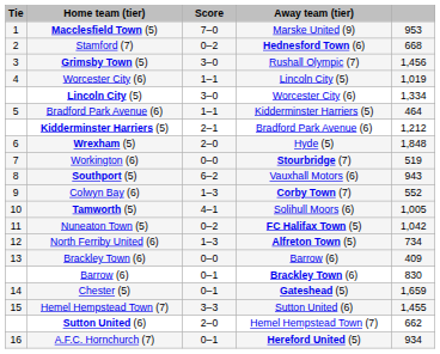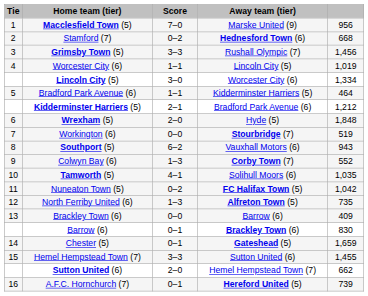Macclesfield Town (5) | column 5: 953 -> 956
Grimsby Town (5) | Score: 3–0 -> 3–3
Tamworth (5) | column 5: 1,005 -> 1,035
North Ferriby United (6) | column 5: 734 -> 735
A.F.C. Hornchurch (7) | column 5: 934 -> 739
